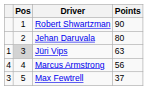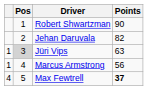Jehan Daruvala | Points: 80 -> 82
Marcus Armstrong | column 1: 4 -> 1
Max Fewtrell | column 1: 3 -> 4
Max Fewtrell | Points: normal -> bold
